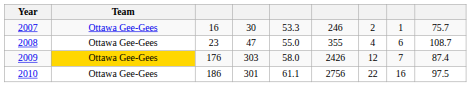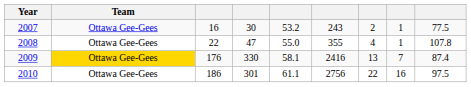2007 | column 5: 53.3 -> 53.2
2007 | column 6: 246 -> 243
2007 | column 9: 75.7 -> 77.5
2008 | column 3: 23 -> 22
2008 | column 8: 6 -> 1
2008 | column 9: 108.7 -> 107.8
2009 | column 4: 303 -> 330
2009 | column 5: 58.0 -> 58.1
2009 | column 6: 2426 -> 2416
2009 | column 7: 12 -> 13
